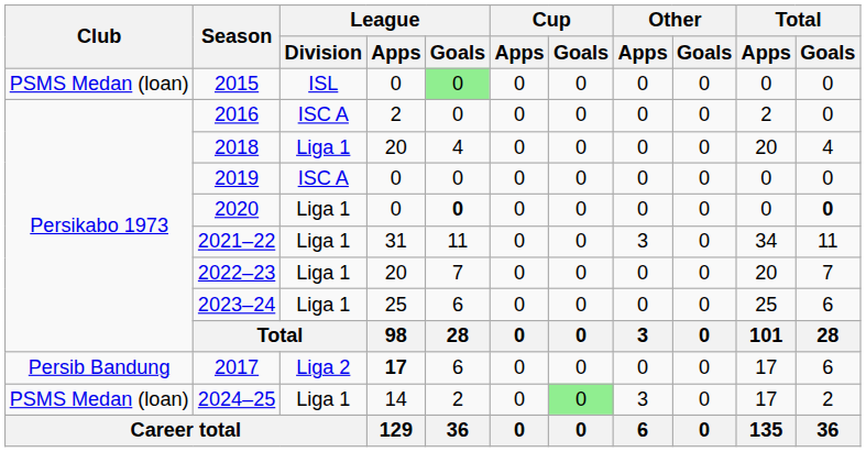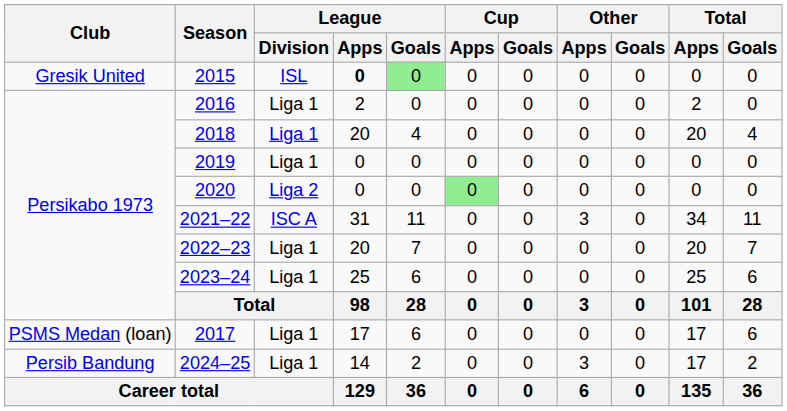2015 | Club: PSMS Medan (loan) -> Gresik United
2015 | League / Apps: normal -> bold
2016 | League / Division: ISC A -> Liga 1
2019 | League / Division: ISC A -> Liga 1
2020 | League / Division: Liga 1 -> Liga 2
2020 | League / Goals: bold -> normal
2020 | Cup / Apps: no background -> lightgreen background
2020 | Total / Goals: bold -> normal
2021–22 | League / Division: Liga 1 -> ISC A
2017 | Club: Persib Bandung -> PSMS Medan (loan)
2017 | League / Division: Liga 2 -> Liga 1
2017 | League / Apps: bold -> normal
2024–25 | Club: PSMS Medan (loan) -> Persib Bandung
2024–25 | Cup / Goals: lightgreen background -> no background
